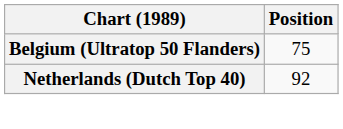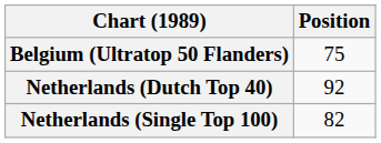+ row: Netherlands (Single Top 100) | 82
